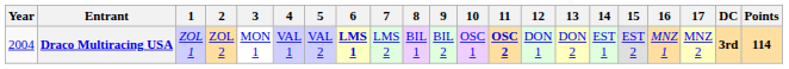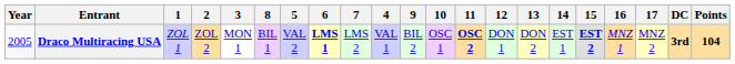columns swapped: 4 <-> 8
Draco Multiracing USA | Year: 2004 -> 2005
Draco Multiracing USA | 15: normal -> bold
Draco Multiracing USA | Points: 114 -> 104
